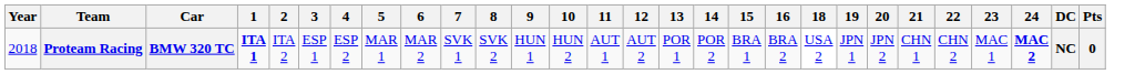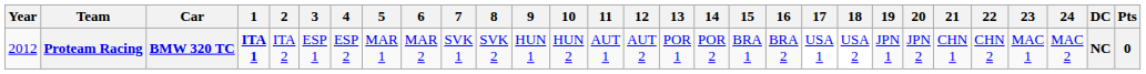+ column: 17 | USA 1
Proteam Racing | Year: 2018 -> 2012
Proteam Racing | 24: bold -> normal
